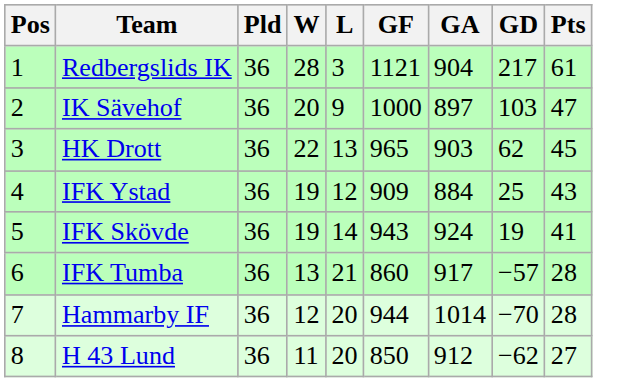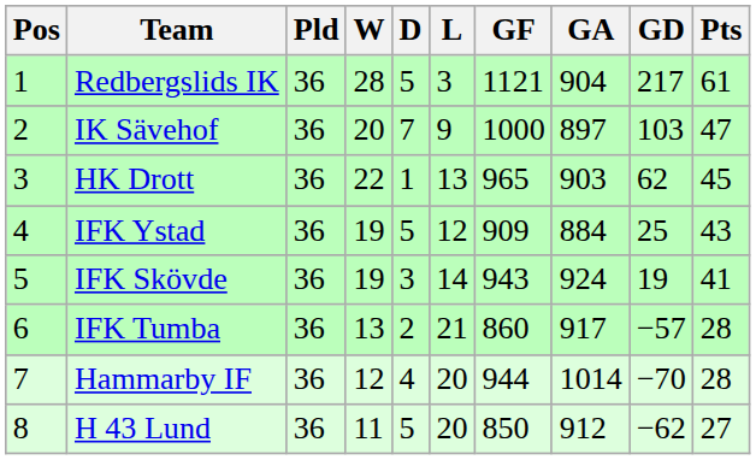+ column: D | 5 | 7 | 1 | 5 | 3 | 2 | 4 | 5
